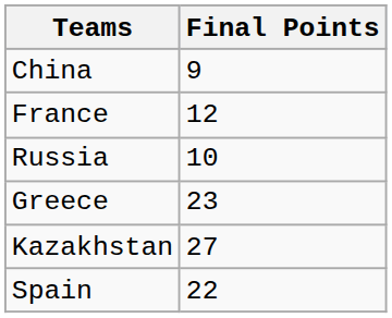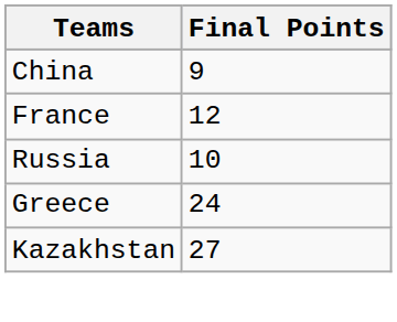Greece | Final Points: 23 -> 24
- row: Spain | 22
